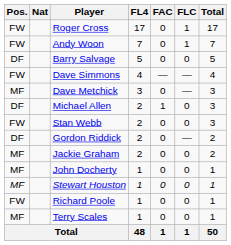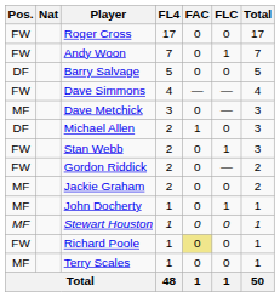Roger Cross | FLC: 1 -> 0
Stan Webb | FLC: 0 -> 1
Gordon Riddick | Pos.: DF -> FW
John Docherty | FLC: 0 -> 1
Richard Poole | FAC: no background -> khaki background
